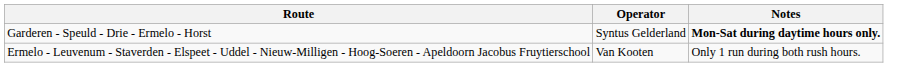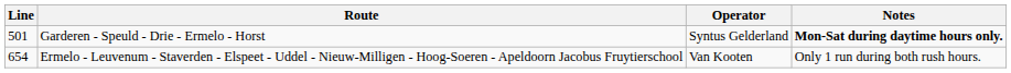+ column: Line | 501 | 654
